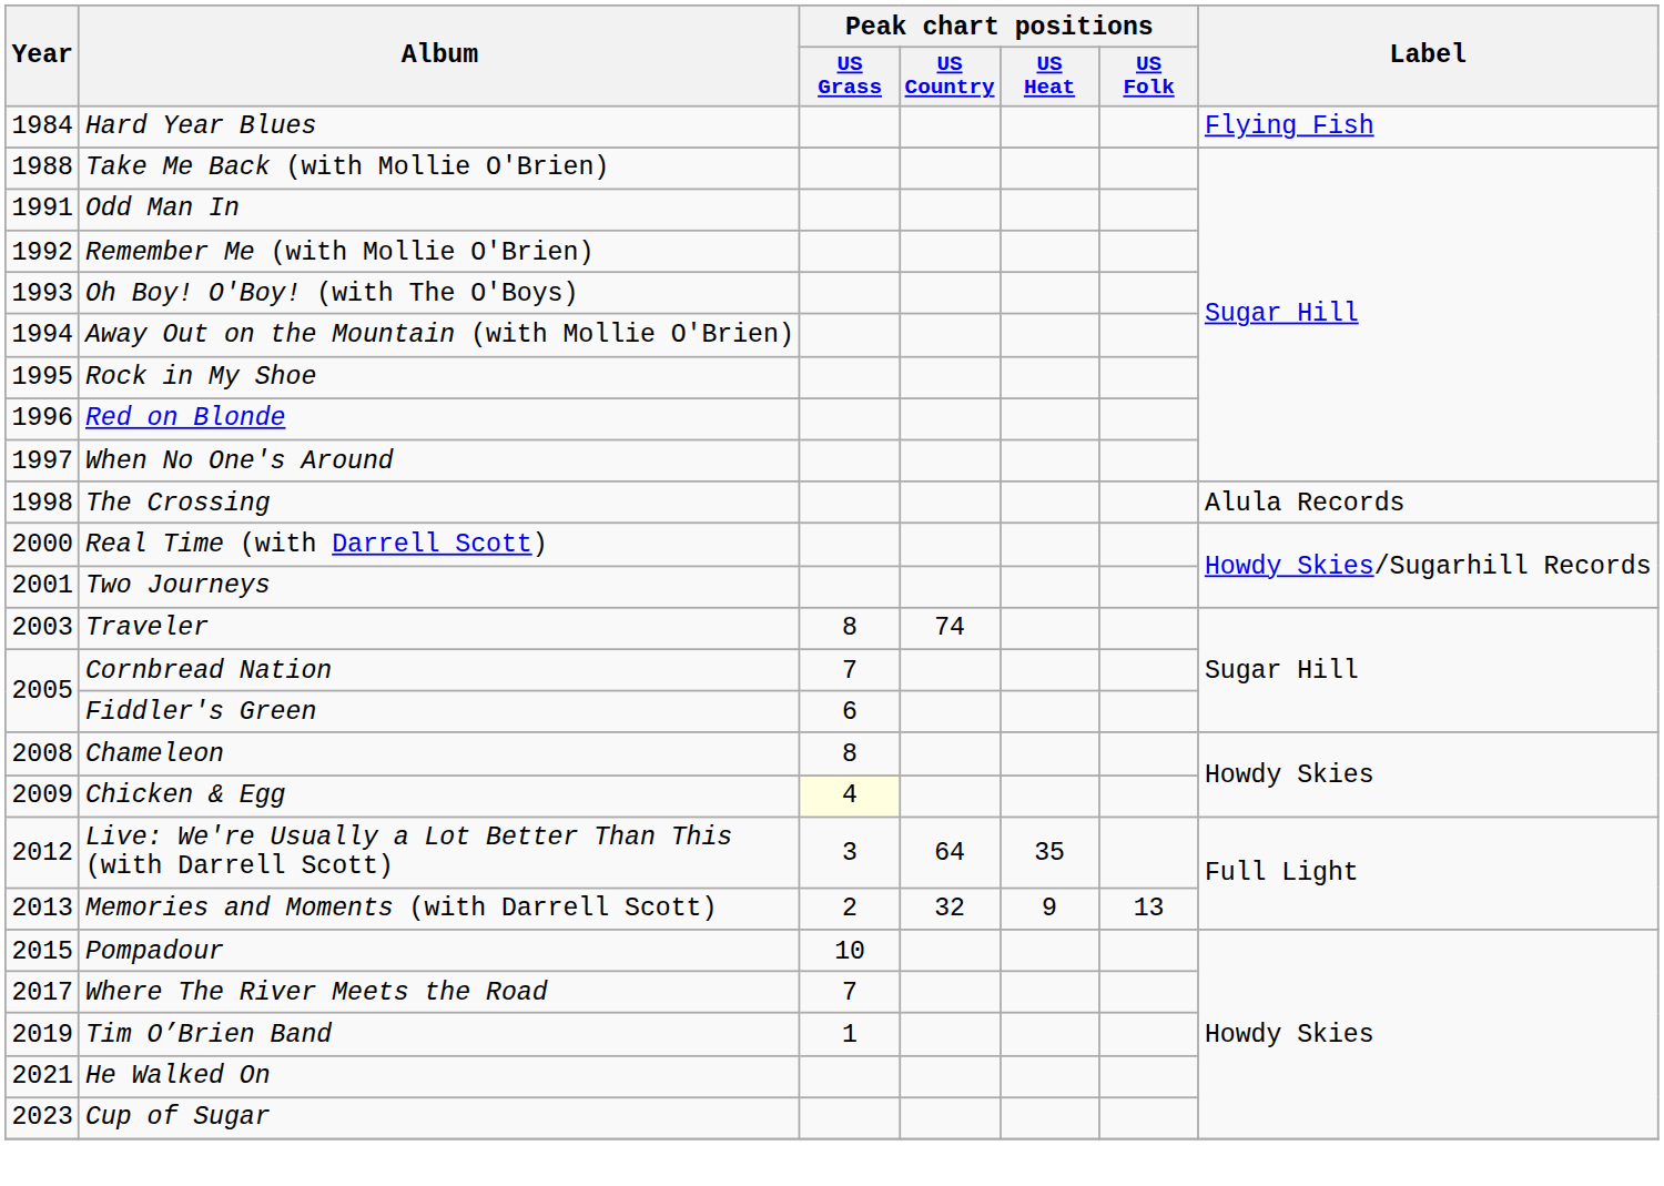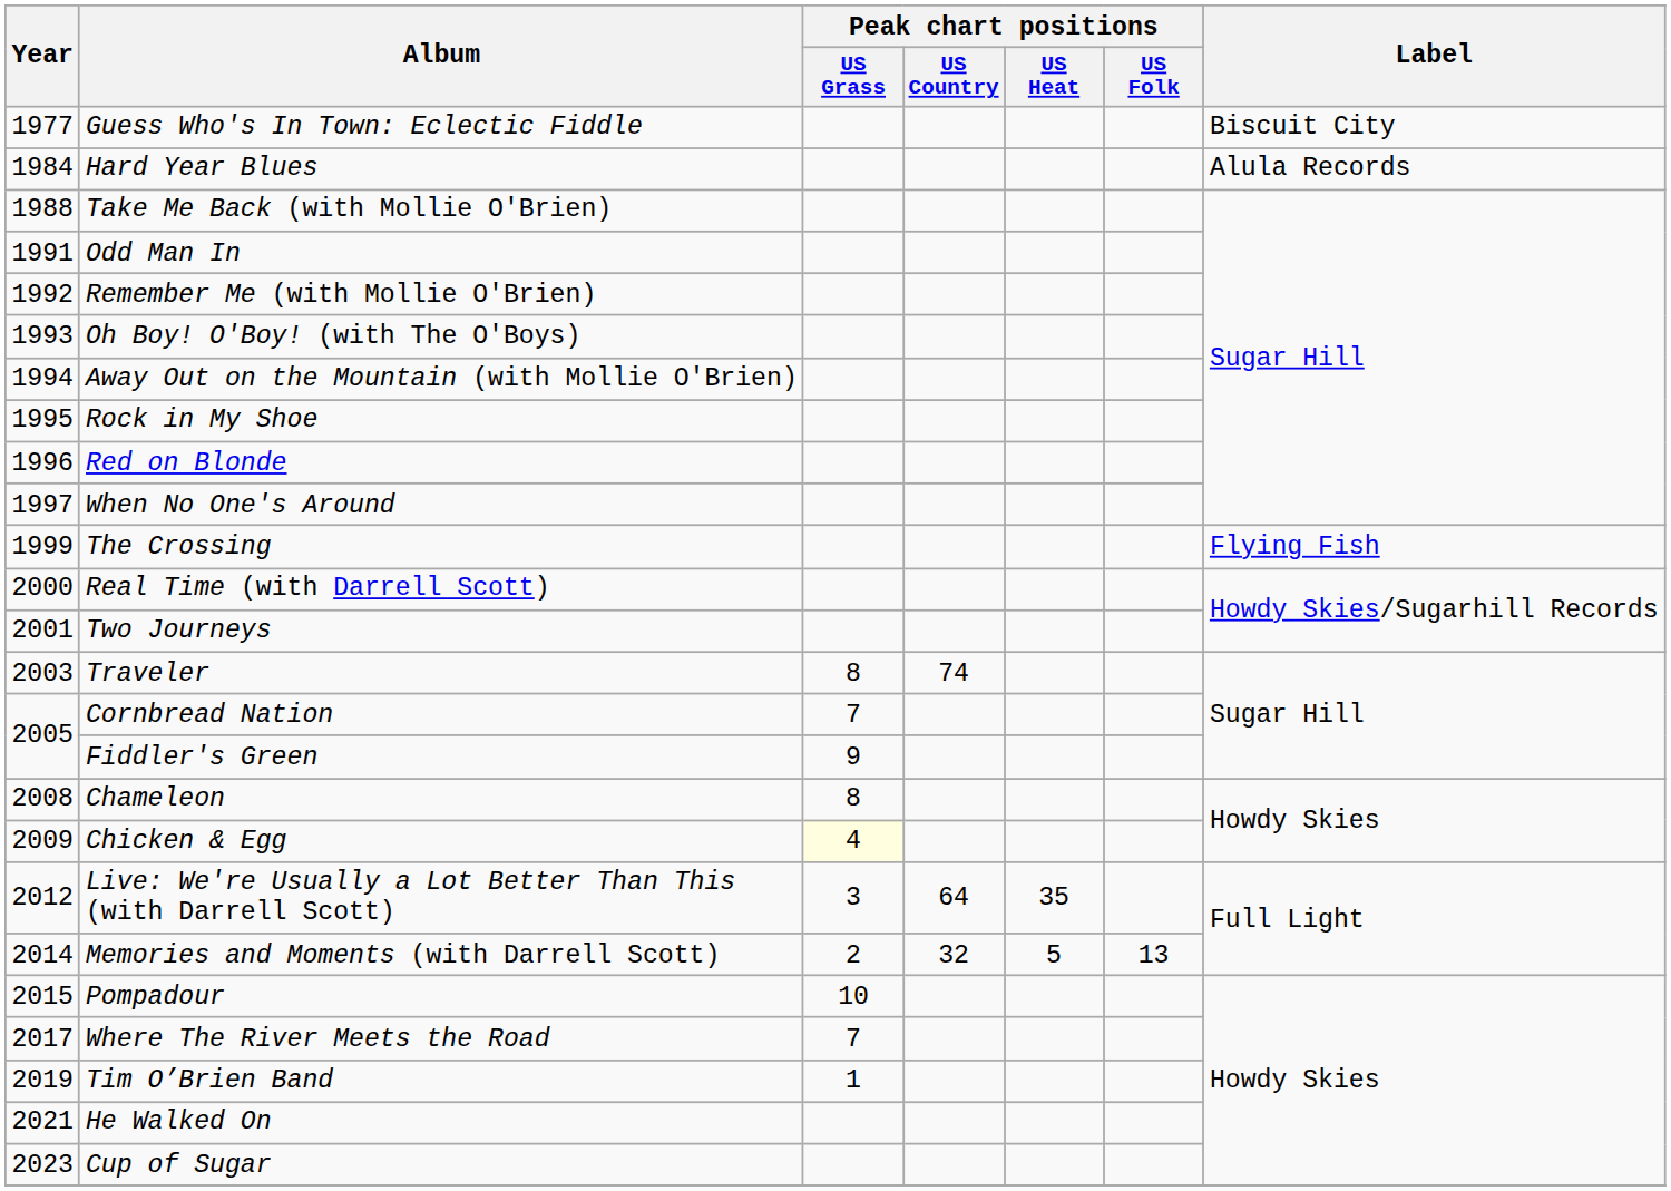+ row: 1977 | Guess Who's In Town: Eclectic Fiddle | Biscuit City
Hard Year Blues | Label: Flying Fish -> Alula Records
The Crossing | Year: 1998 -> 1999
The Crossing | Label: Alula Records -> Flying Fish
Fiddler's Green | Peak chart positions / US Grass: 6 -> 9
Memories and Moments (with Darrell Scott) | Year: 2013 -> 2014
Memories and Moments (with Darrell Scott) | Peak chart positions / US Heat: 9 -> 5
